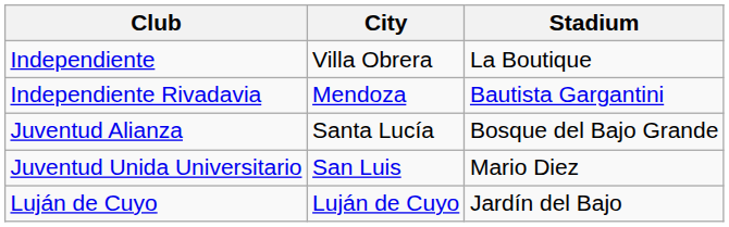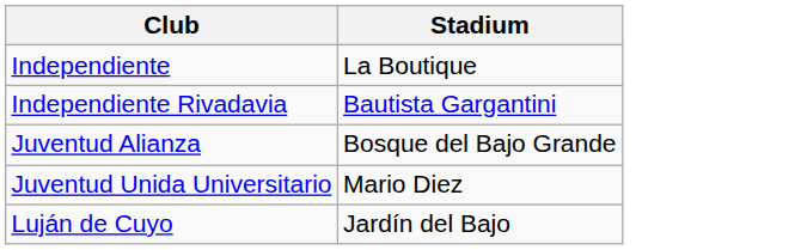- column: City | Villa Obrera | Mendoza | Santa Lucía | San Luis | Luján de Cuyo
